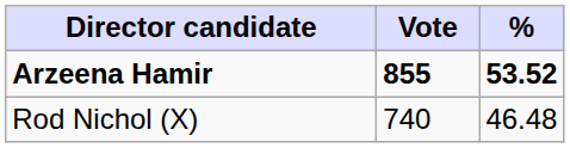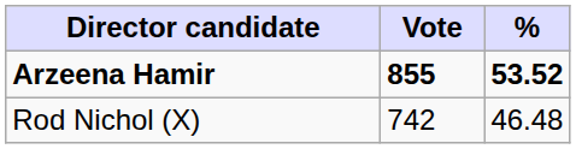Rod Nichol (X) | Vote: 740 -> 742
